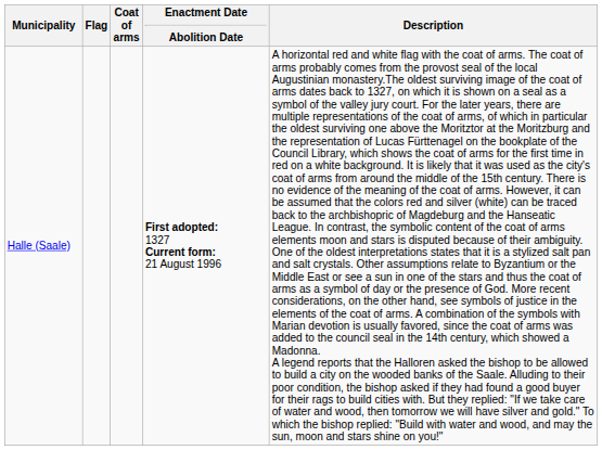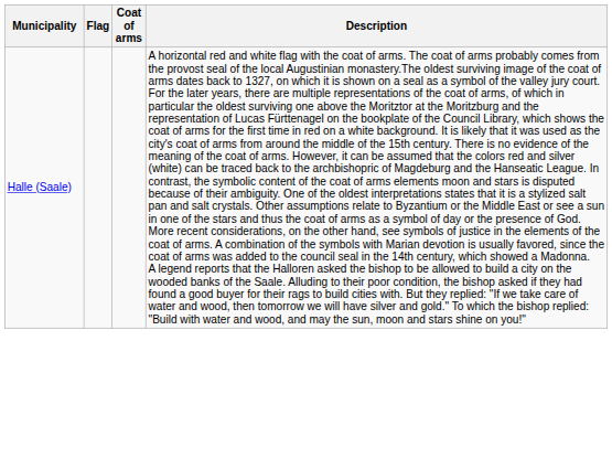- column: Enactment Date Abolition Date | First adopted: 1327 Current form: 21 August 1996
